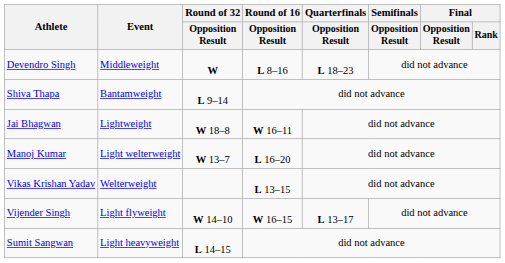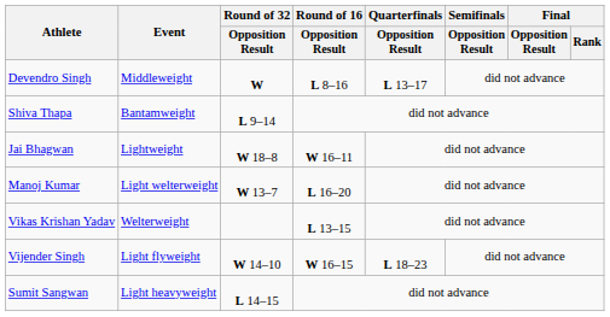Devendro Singh | Quarterfinals / Opposition Result: L 18–23 -> L 13–17
Vijender Singh | Quarterfinals / Opposition Result: L 13–17 -> L 18–23
